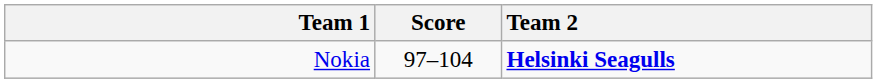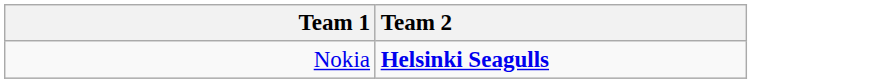- column: Score | 97–104
